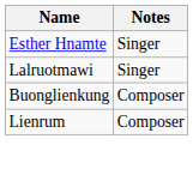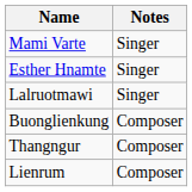+ row: Mami Varte | Singer
+ row: Thangngur | Composer
